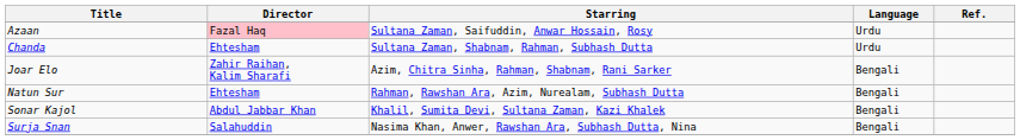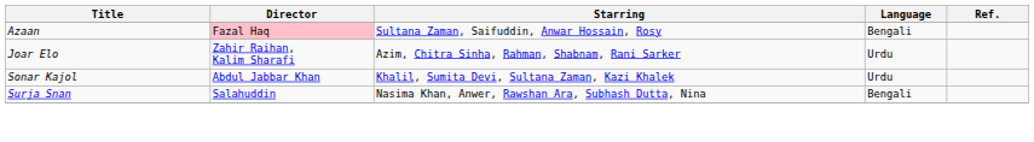Azaan | Language: Urdu -> Bengali
- row: Chanda | Ehtesham | Sultana Zaman, Shabnam, Rahman, Subhash Dutta | Urdu
Joar Elo | Language: Bengali -> Urdu
- row: Natun Sur | Ehtesham | Rahman, Rawshan Ara, Azim, Nurealam, Subhash Dutta | Bengali
Sonar Kajol | Language: Bengali -> Urdu
